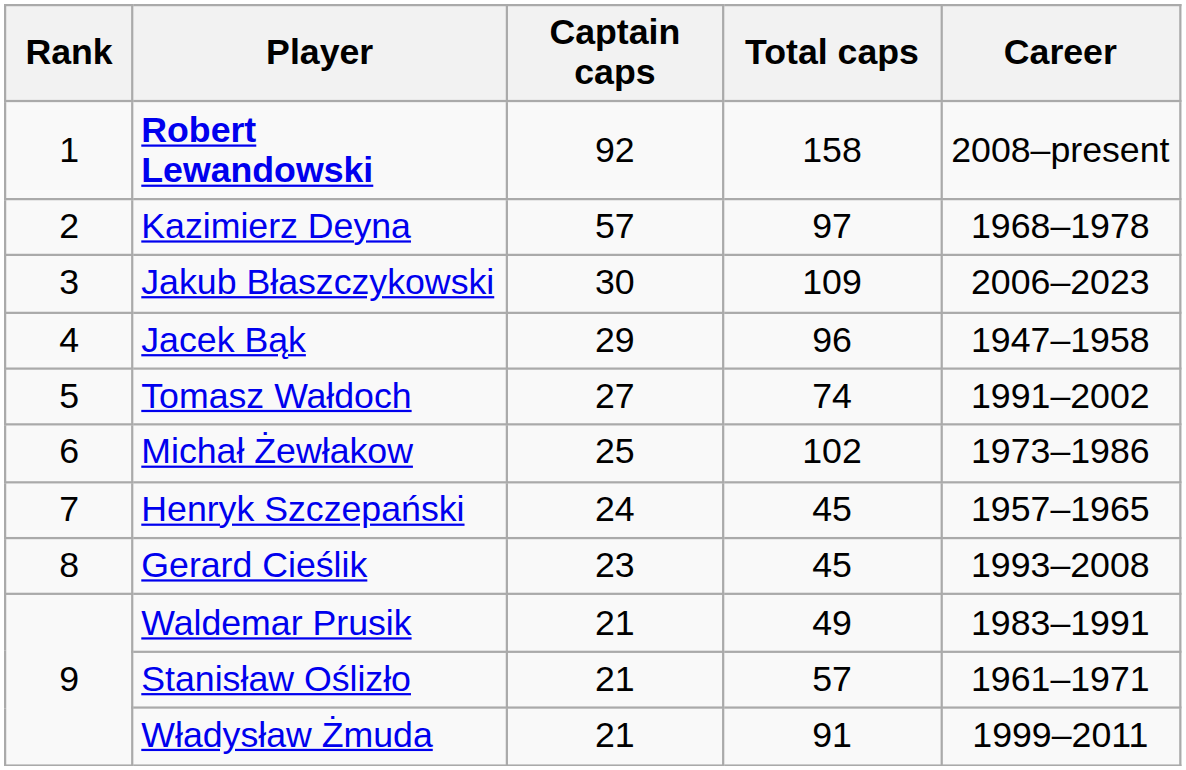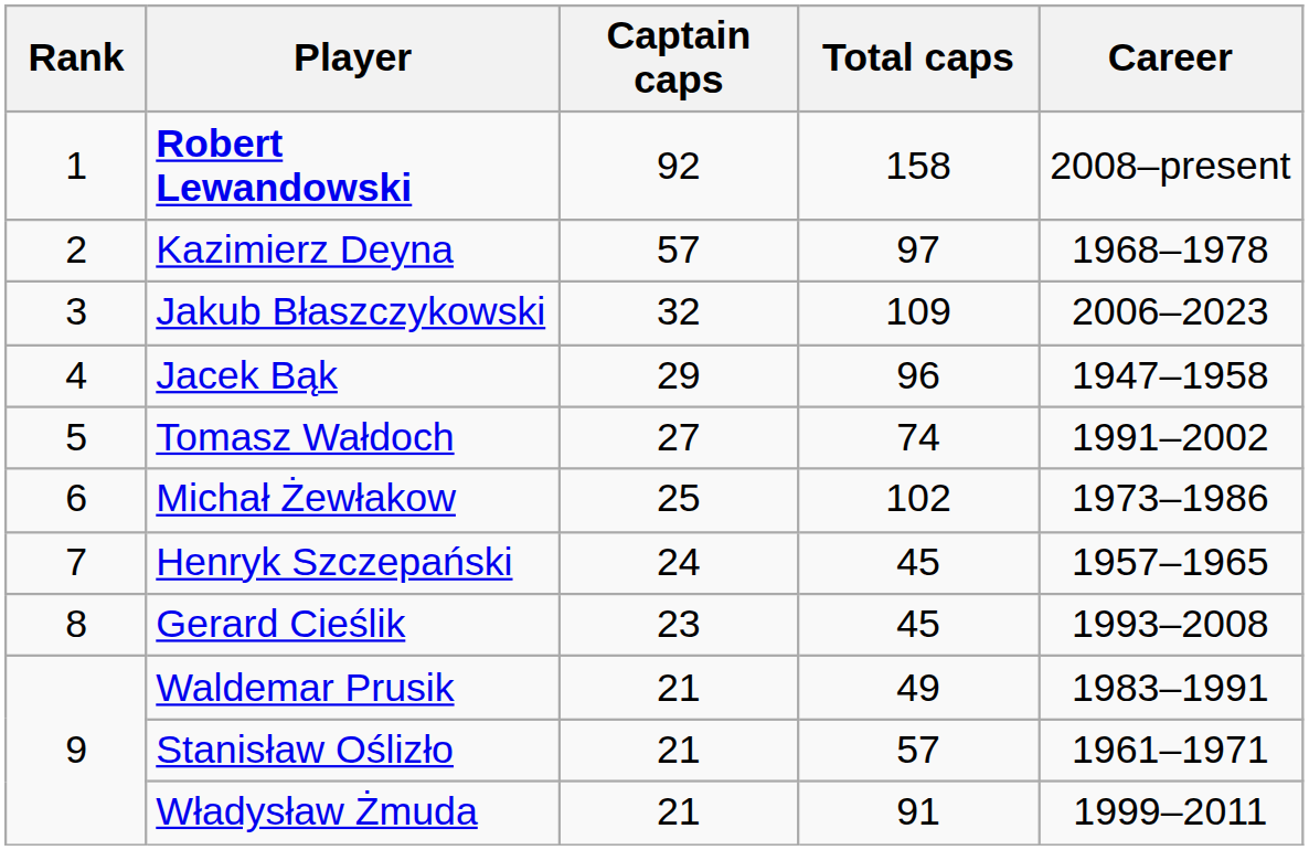Jakub Błaszczykowski | Captain caps: 30 -> 32
